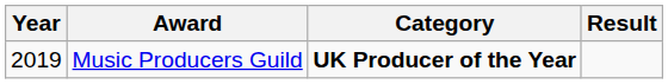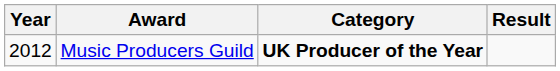Music Producers Guild | Year: 2019 -> 2012
